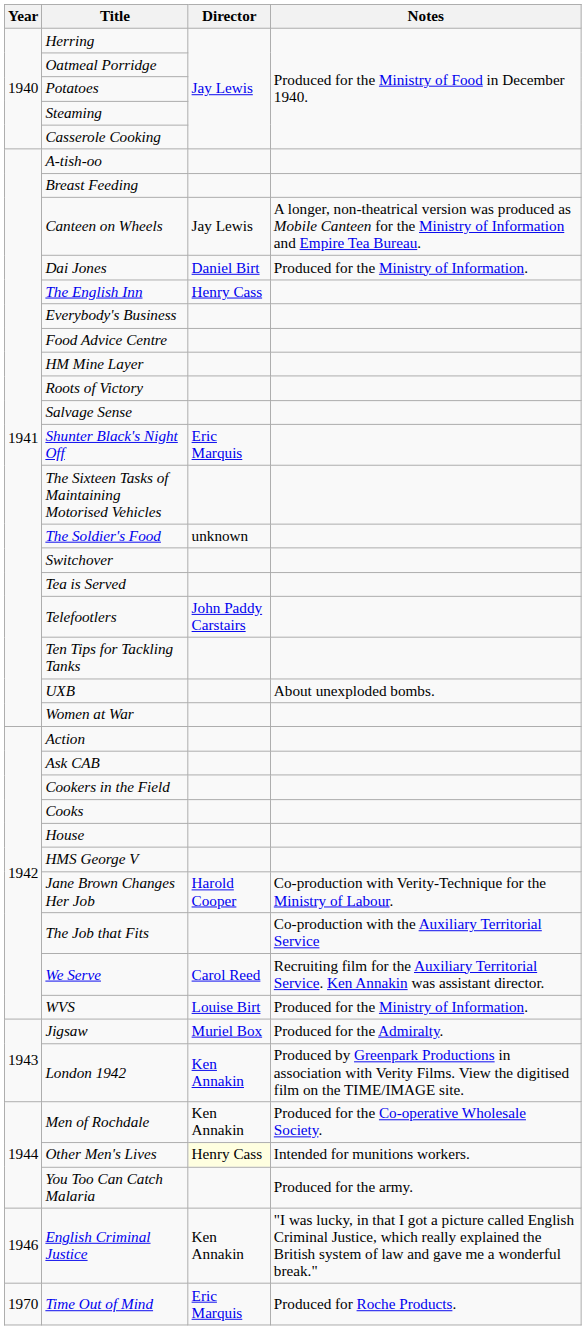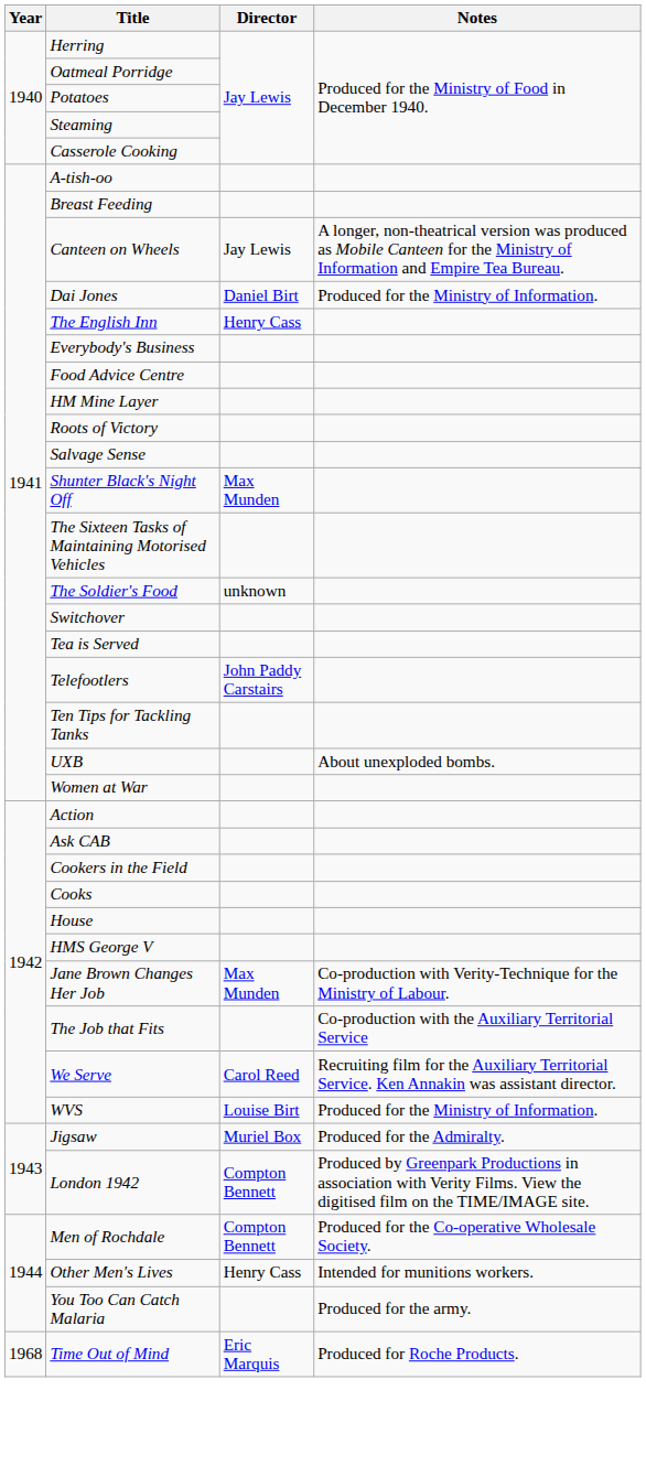Shunter Black's Night Off | Director: Eric Marquis -> Max Munden
Jane Brown Changes Her Job | Director: Harold Cooper -> Max Munden
London 1942 | Director: Ken Annakin -> Compton Bennett
Men of Rochdale | Director: Ken Annakin -> Compton Bennett
Other Men's Lives | Director: lightyellow background -> no background
- row: 1946 | English Criminal Justice | Ken Annakin | "I was lucky, in that I got a picture called English Criminal Justice, which really explained the British system of law and gave me a wonderful break."
Time Out of Mind | Year: 1970 -> 1968
